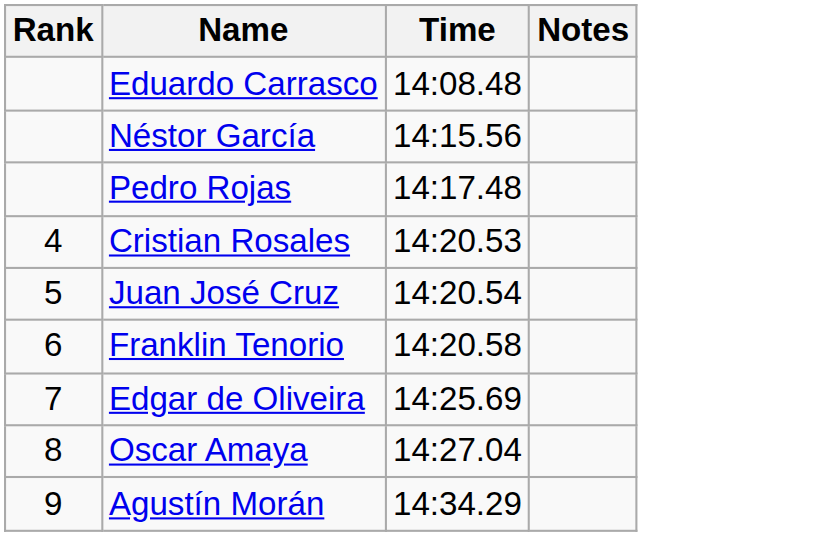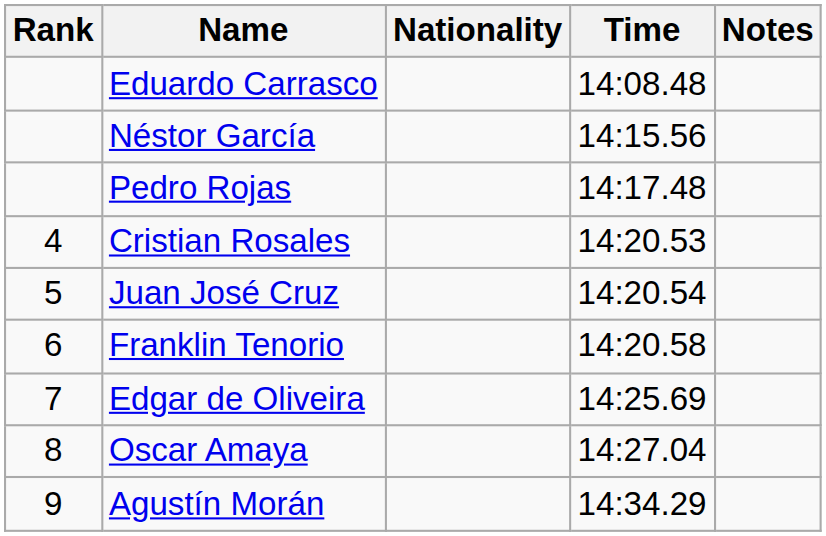+ column: Nationality
